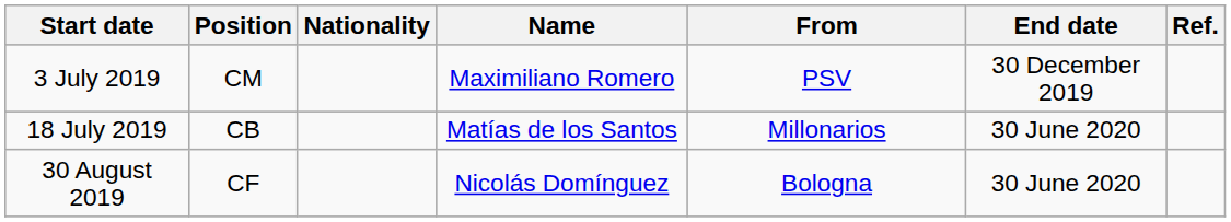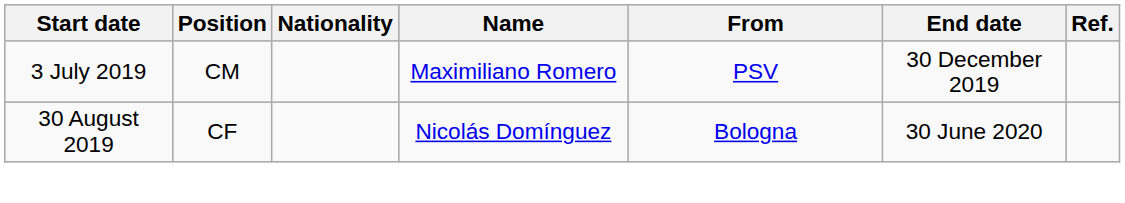- row: 18 July 2019 | CB | Matías de los Santos | Millonarios | 30 June 2020
